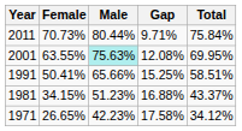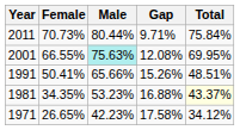2001 | Female: 63.55% -> 66.55%
1991 | Gap: 15.25% -> 15.26%
1991 | Total: 58.51% -> 48.51%
1981 | Female: 34.15% -> 34.35%
1981 | Male: 51.23% -> 53.23%
1981 | Total: no background -> lightyellow background
